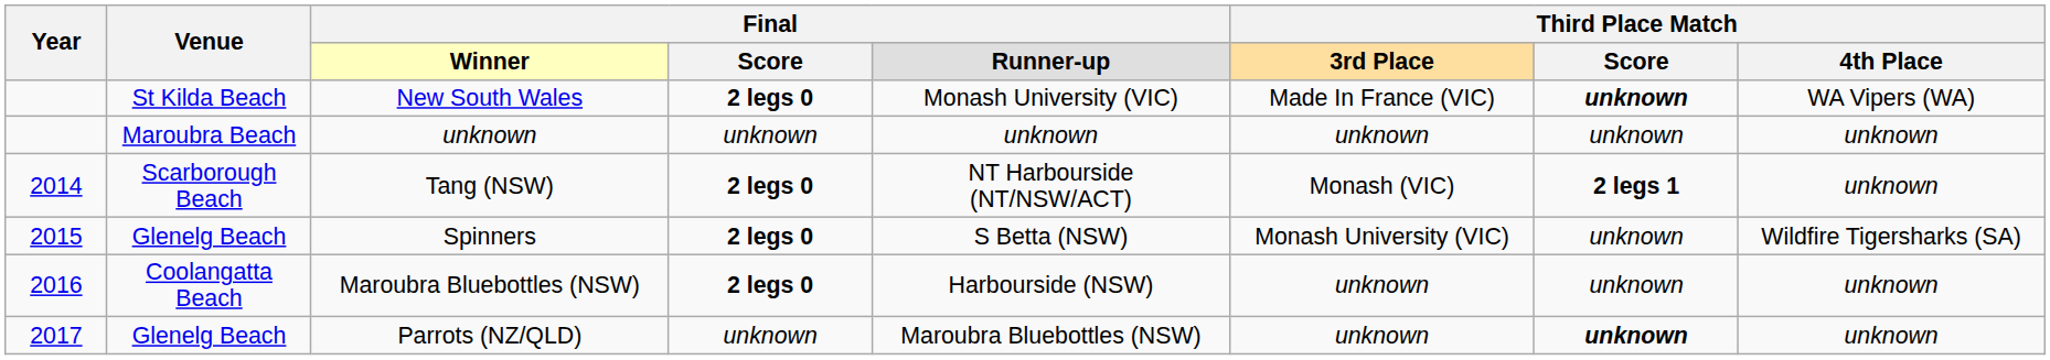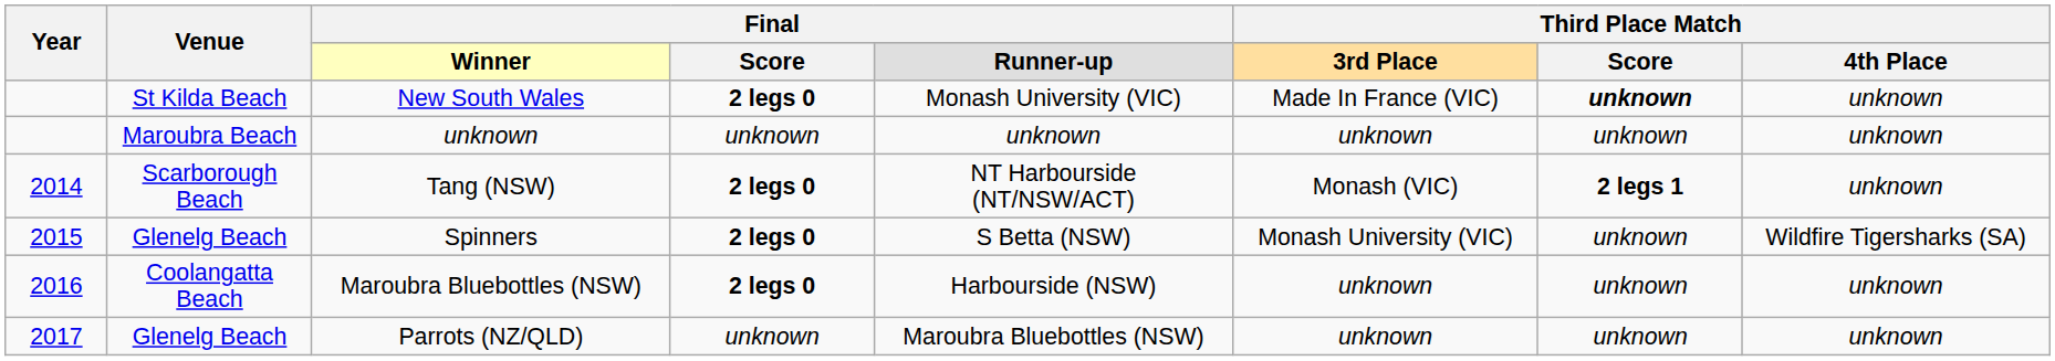New South Wales | column 8: WA Vipers (WA) -> unknown
Parrots (NZ/QLD) | column 7: bold -> normal
